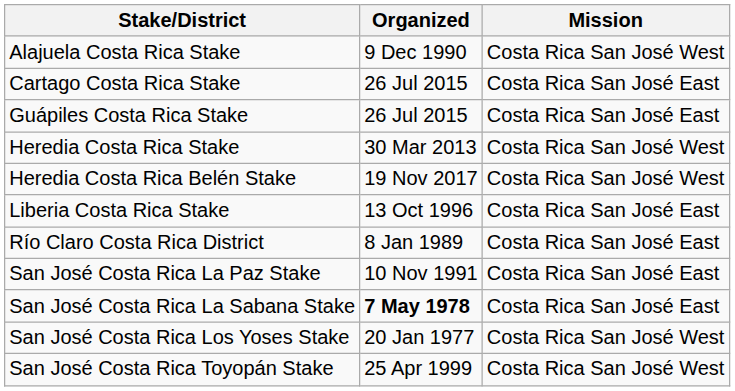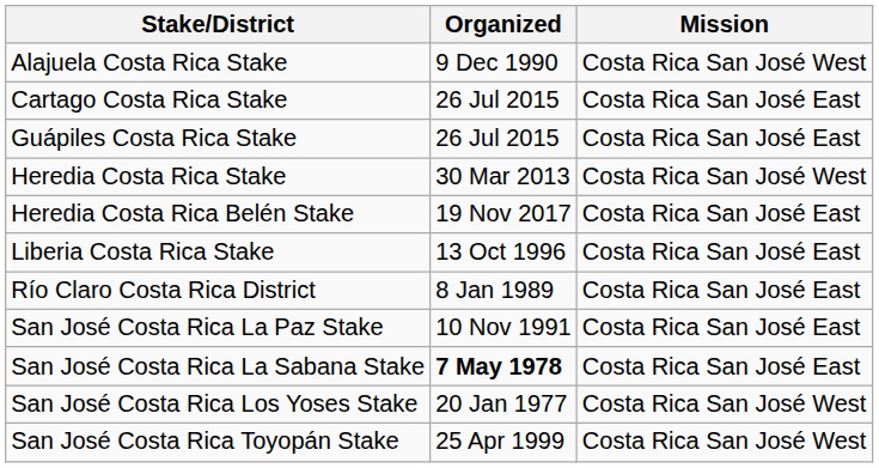Heredia Costa Rica Belén Stake | Mission: Costa Rica San José West -> Costa Rica San José East
